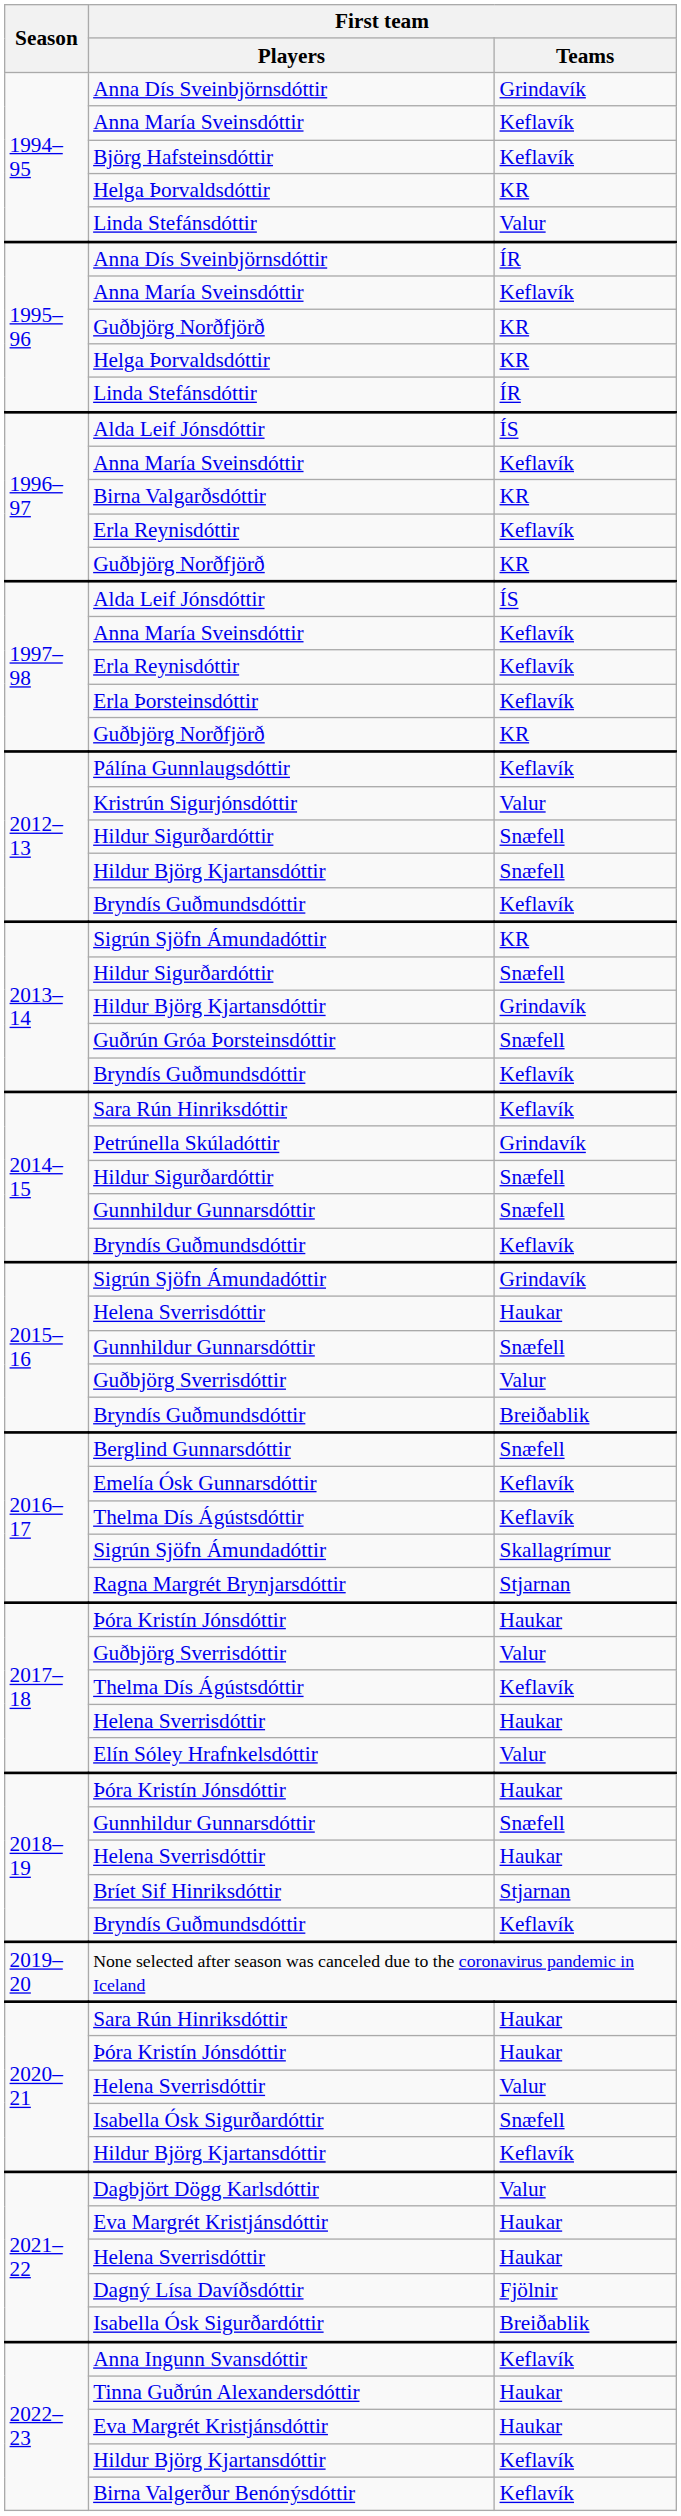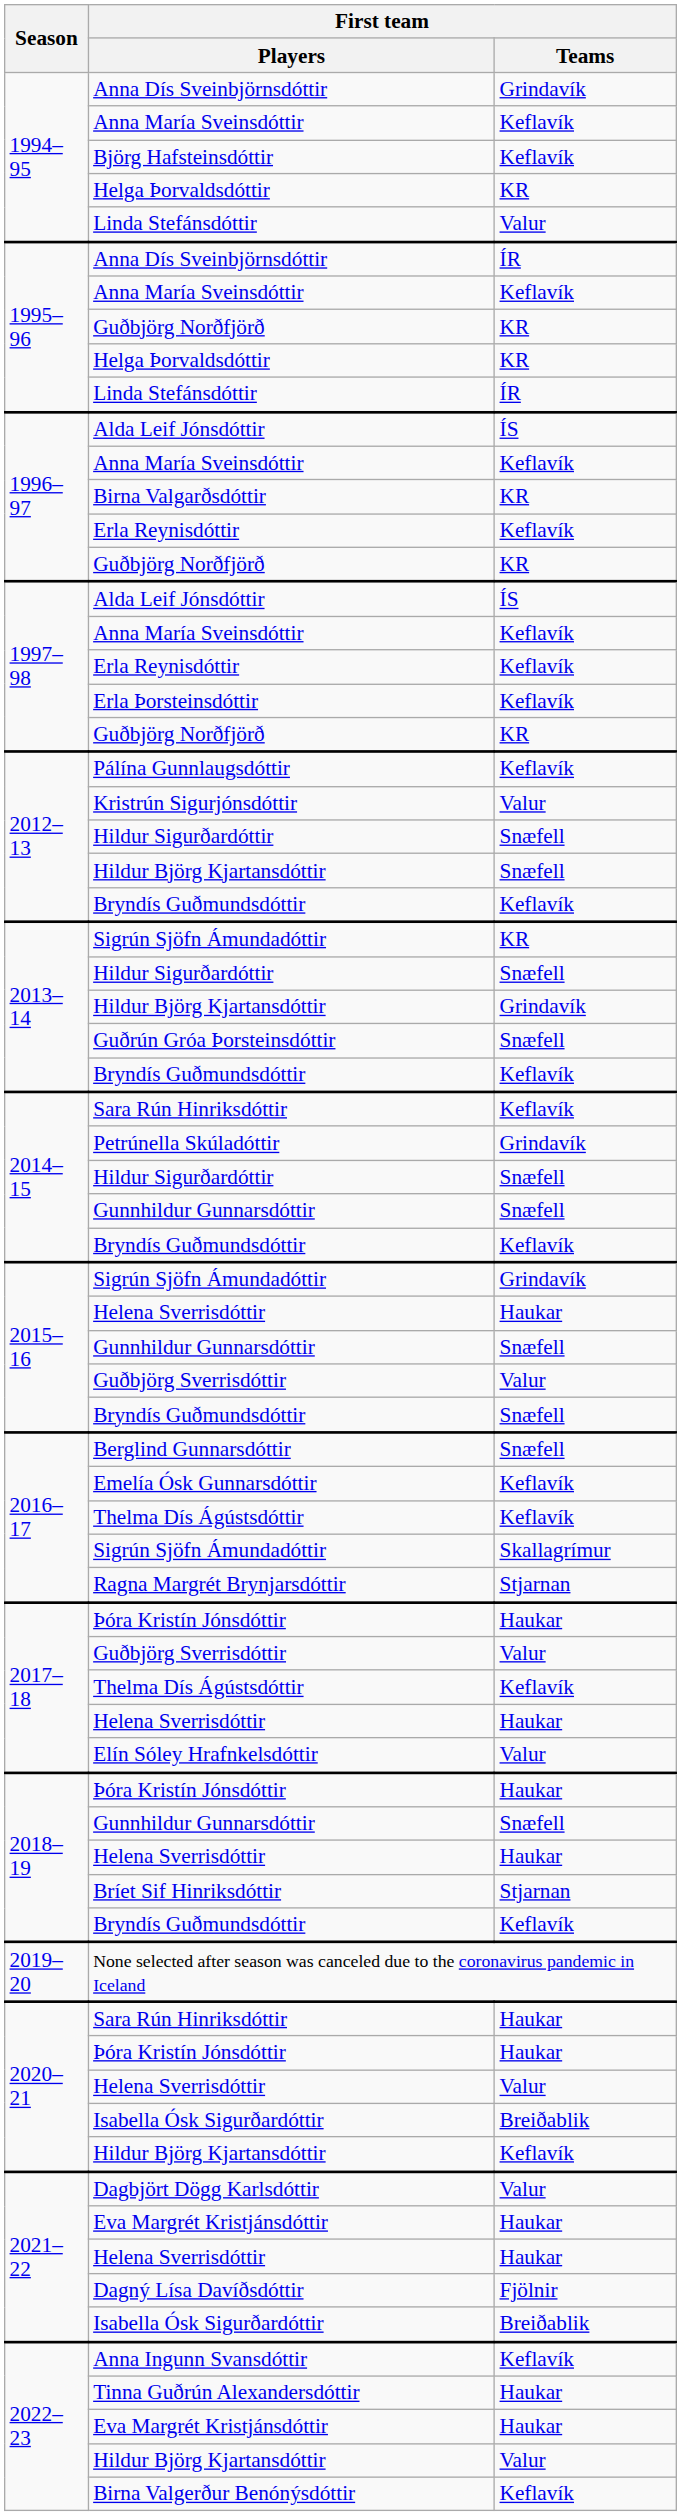2015–16 / Bryndís Guðmundsdóttir | First team / Teams: Breiðablik -> Snæfell
2020–21 / Isabella Ósk Sigurðardóttir | First team / Teams: Snæfell -> Breiðablik
2022–23 / Hildur Björg Kjartansdóttir | First team / Teams: Keflavík -> Valur
